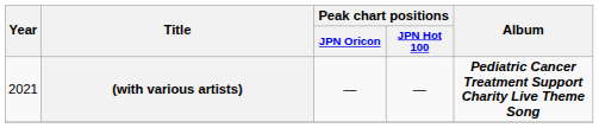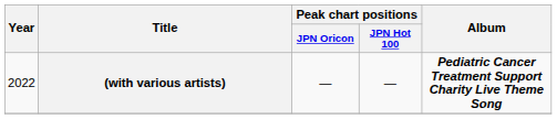(with various artists) | Year: 2021 -> 2022
